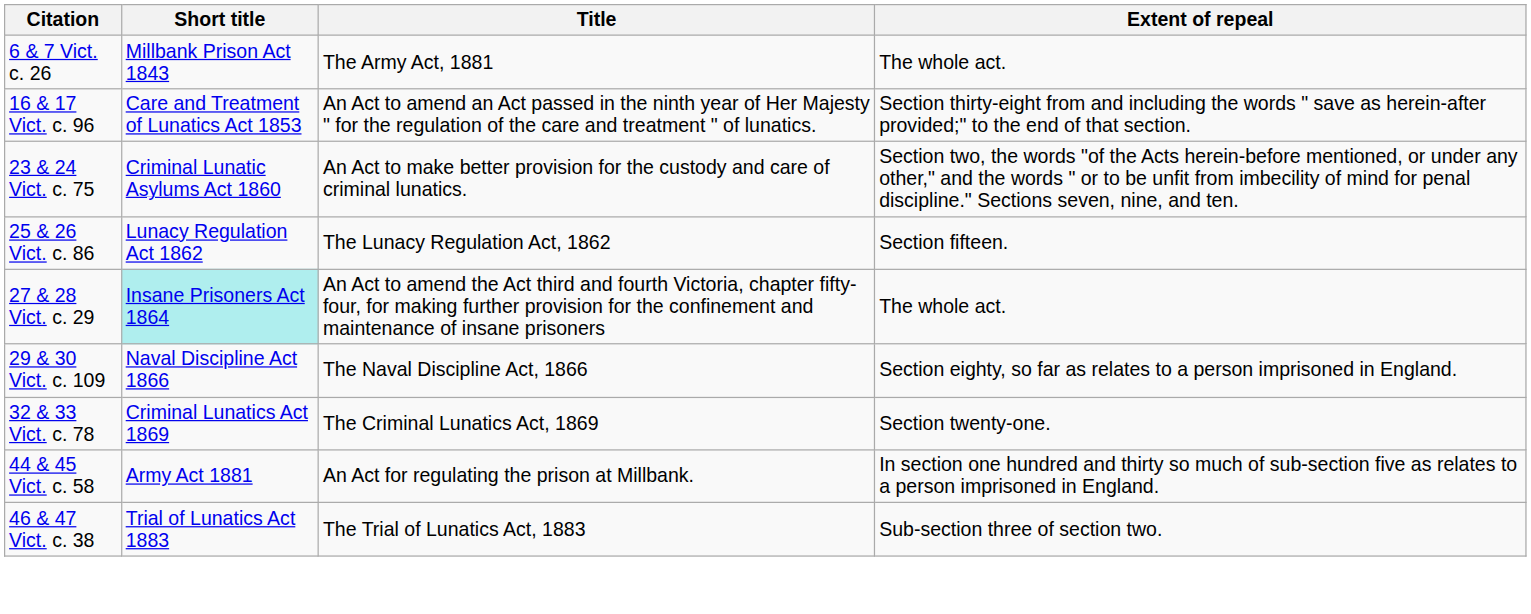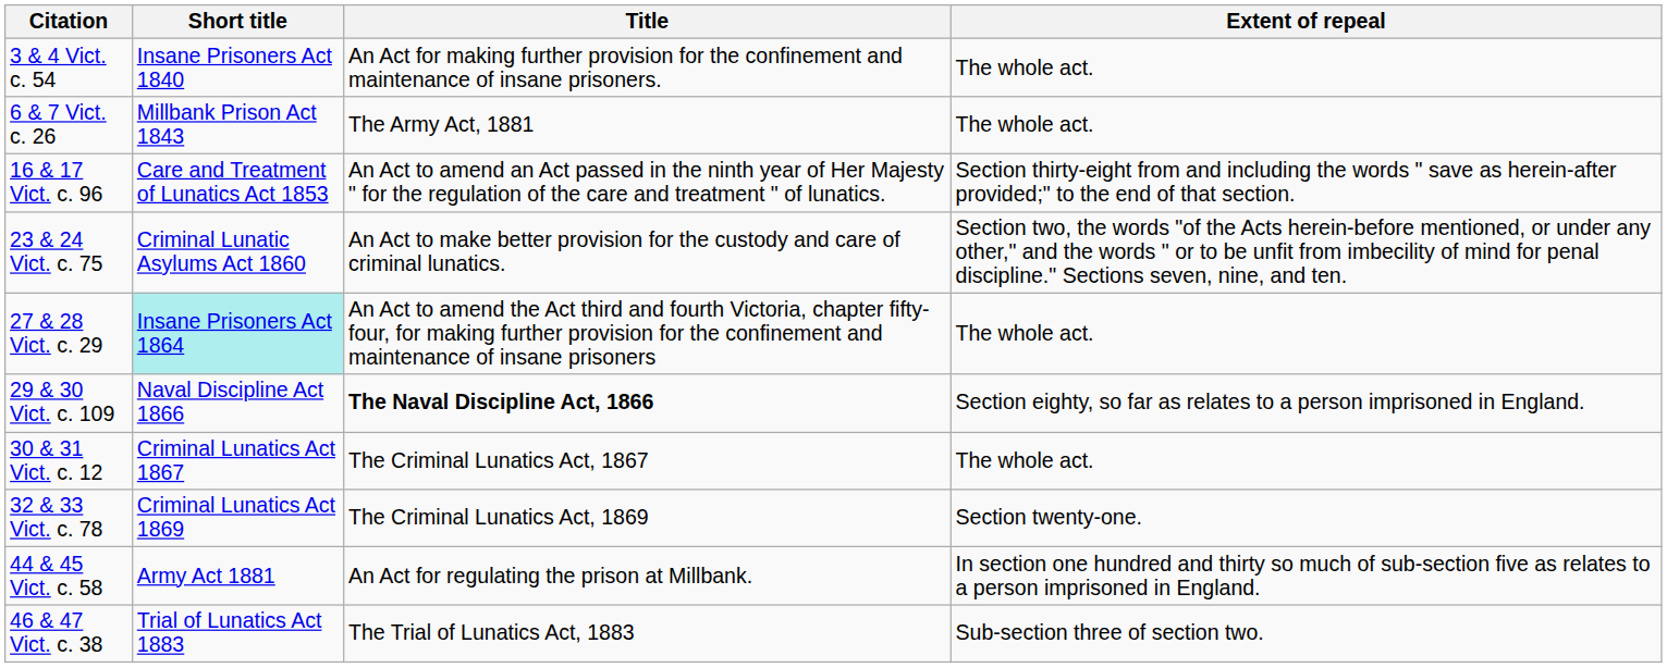+ row: 3 & 4 Vict. c. 54 | Insane Prisoners Act 1840 | An Act for making further provision for the confinement and maintenance of insane prisoners. | The whole act.
- row: 25 & 26 Vict. c. 86 | Lunacy Regulation Act 1862 | The Lunacy Regulation Act, 1862 | Section fifteen.
29 & 30 Vict. c. 109 | Title: normal -> bold
+ row: 30 & 31 Vict. c. 12 | Criminal Lunatics Act 1867 | The Criminal Lunatics Act, 1867 | The whole act.
